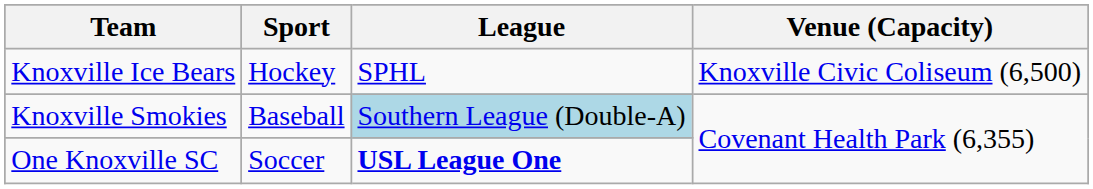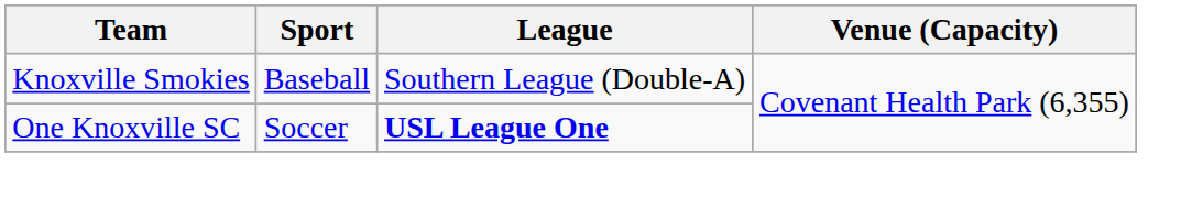- row: Knoxville Ice Bears | Hockey | SPHL | Knoxville Civic Coliseum (6,500)
Knoxville Smokies | League: lightblue background -> no background
